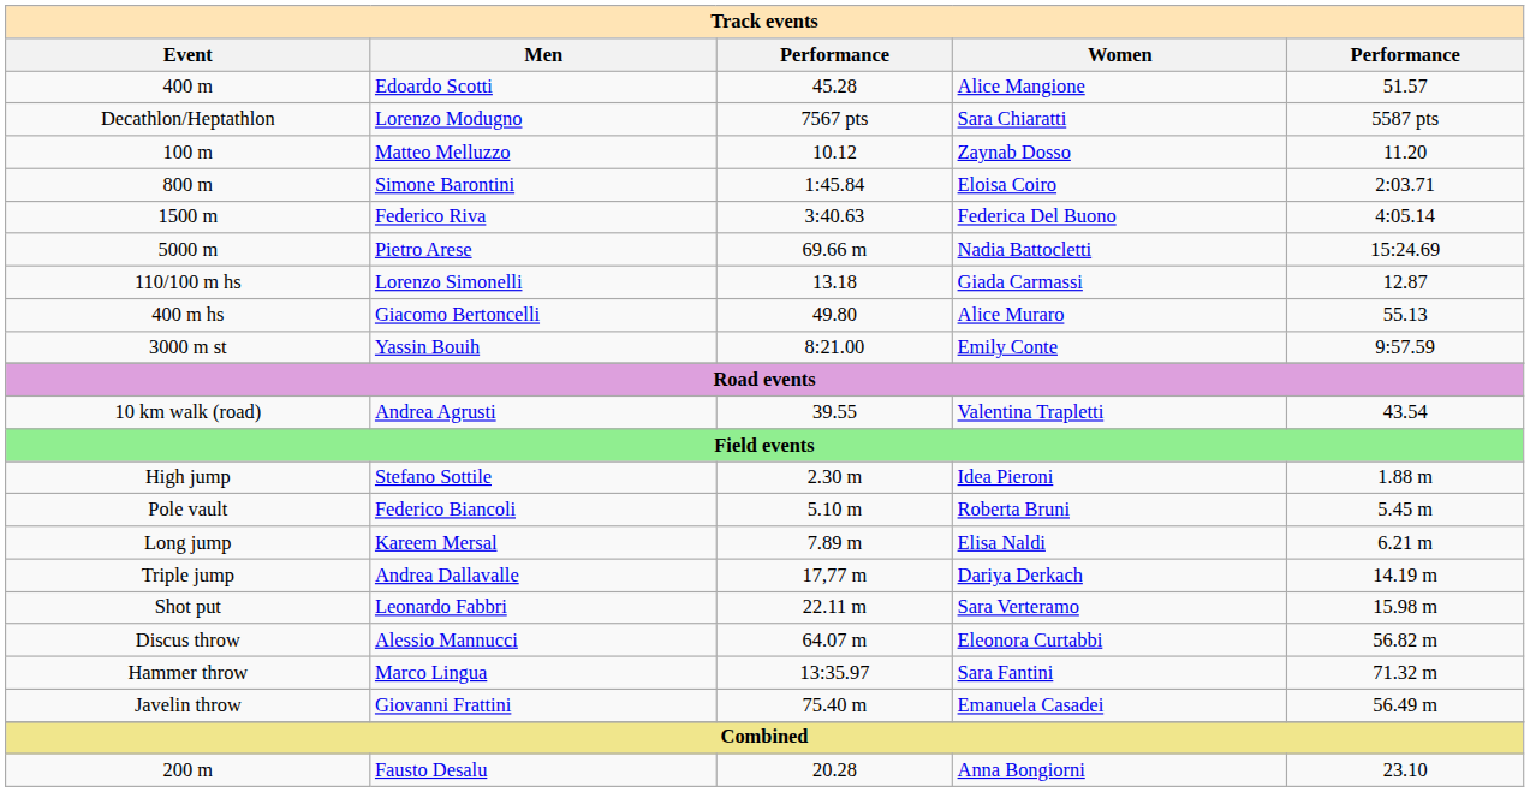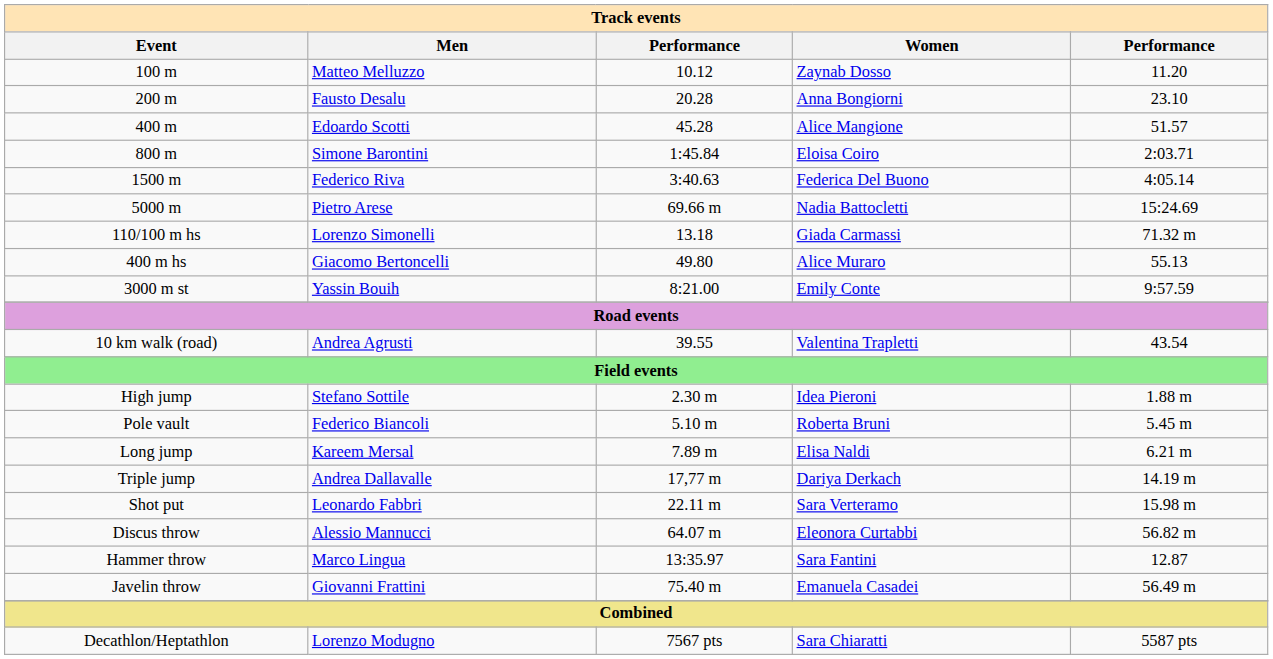rows swapped: 100 m <-> 400 m
rows swapped: 200 m <-> Decathlon/Heptathlon
110/100 m hs | column 5: 12.87 -> 71.32 m
Hammer throw | column 5: 71.32 m -> 12.87
